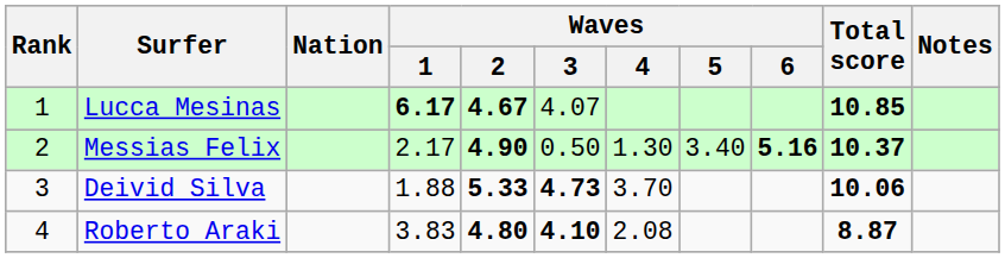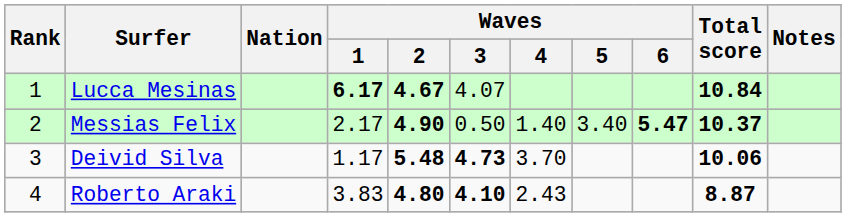Lucca Mesinas | Total score: 10.85 -> 10.84
Messias Felix | Waves / 4: 1.30 -> 1.40
Messias Felix | Waves / 6: 5.16 -> 5.47
Deivid Silva | Waves / 1: 1.88 -> 1.17
Deivid Silva | Waves / 2: 5.33 -> 5.48
Roberto Araki | Waves / 4: 2.08 -> 2.43
